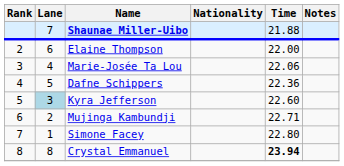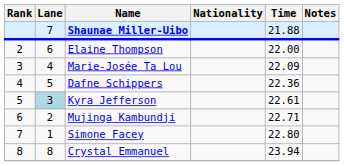Marie-Josée Ta Lou | Time: 22.06 -> 22.09
Kyra Jefferson | Time: 22.60 -> 22.61
Crystal Emmanuel | Time: bold -> normal
